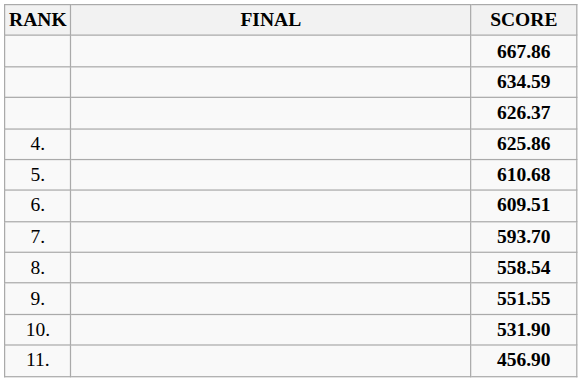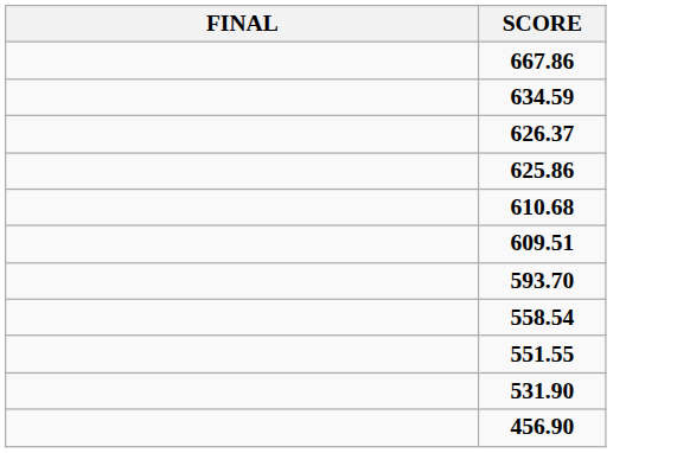- column: RANK | 4. | 5. | 6. | 7. | 8. | 9. | 10. | 11.
